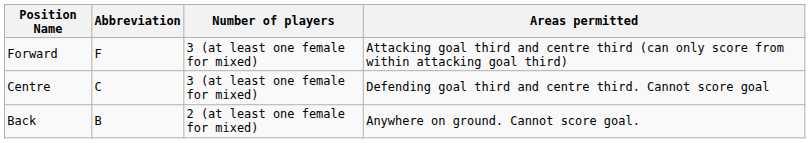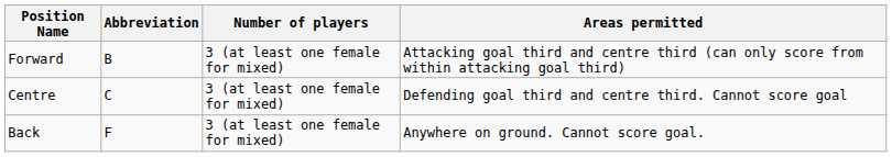Forward | Abbreviation: F -> B
Back | Abbreviation: B -> F
Back | Number of players: 2 (at least one female for mixed) -> 3 (at least one female for mixed)
